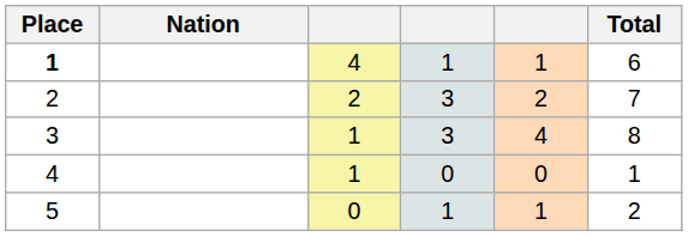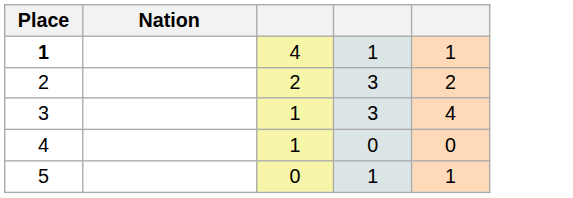- column: Total | 6 | 7 | 8 | 1 | 2
